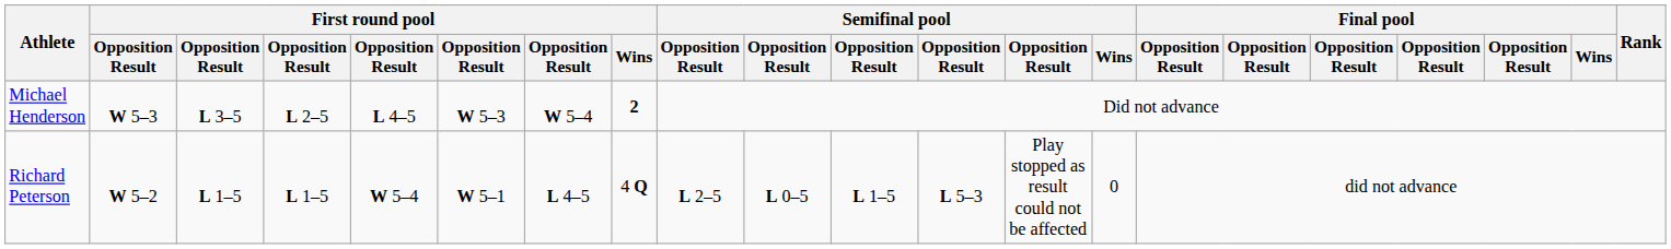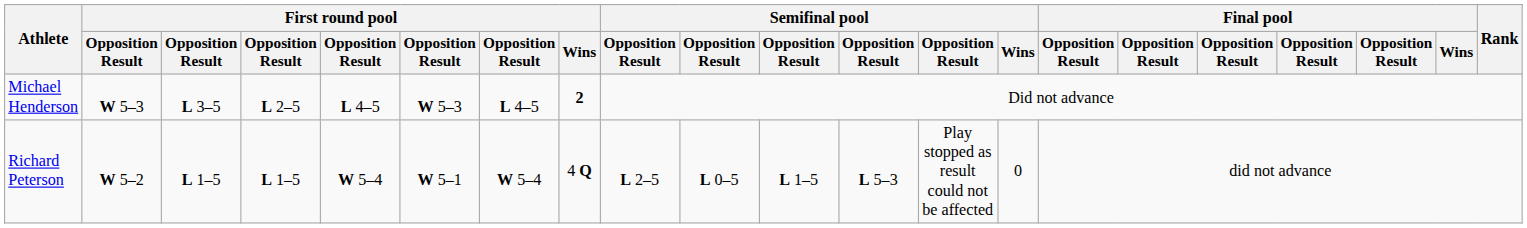Michael Henderson | column 7: W 5–4 -> L 4–5
Richard Peterson | column 7: L 4–5 -> W 5–4
